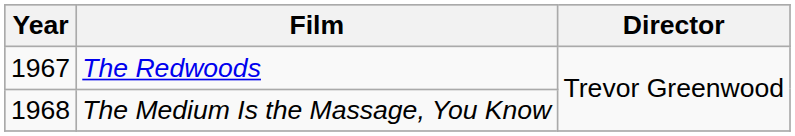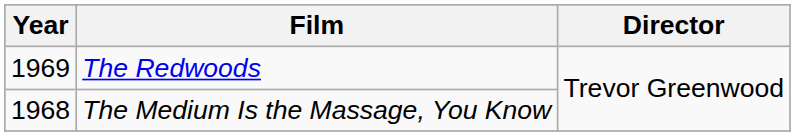The Redwoods | Year: 1967 -> 1969
